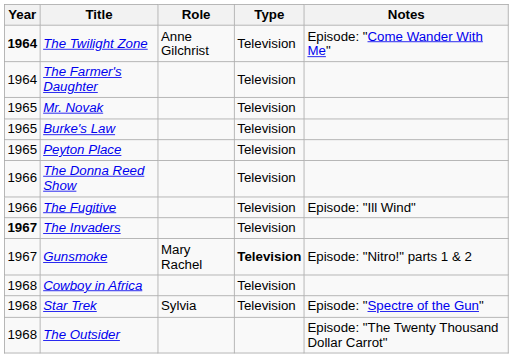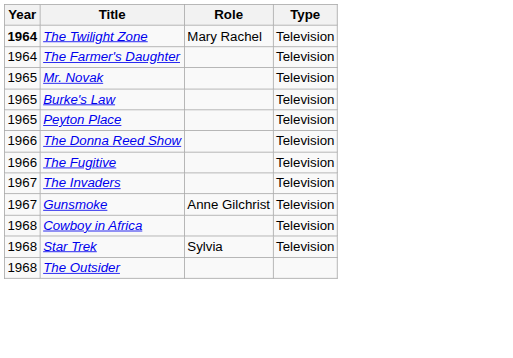- column: Notes | Episode: "Come Wander With Me" | Episode: "Ill Wind" | Episode: "Nitro!" parts 1 & 2 | Episode: "Spectre of the Gun" | Episode: "The Twenty Thousand Dollar Carrot"
The Twilight Zone | Role: Anne Gilchrist -> Mary Rachel
The Invaders | Year: bold -> normal
Gunsmoke | Role: Mary Rachel -> Anne Gilchrist
Gunsmoke | Type: bold -> normal
